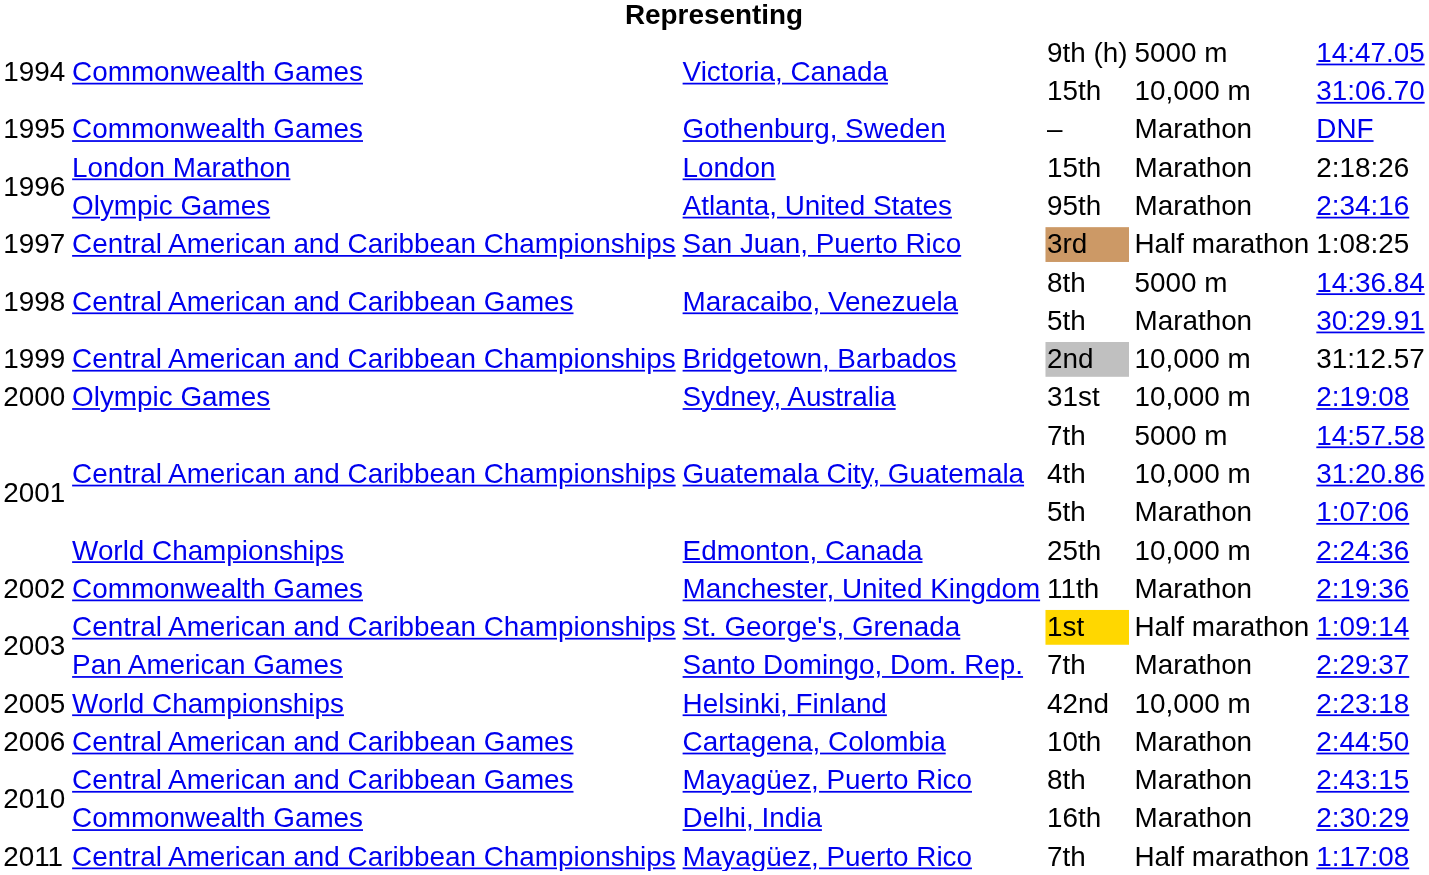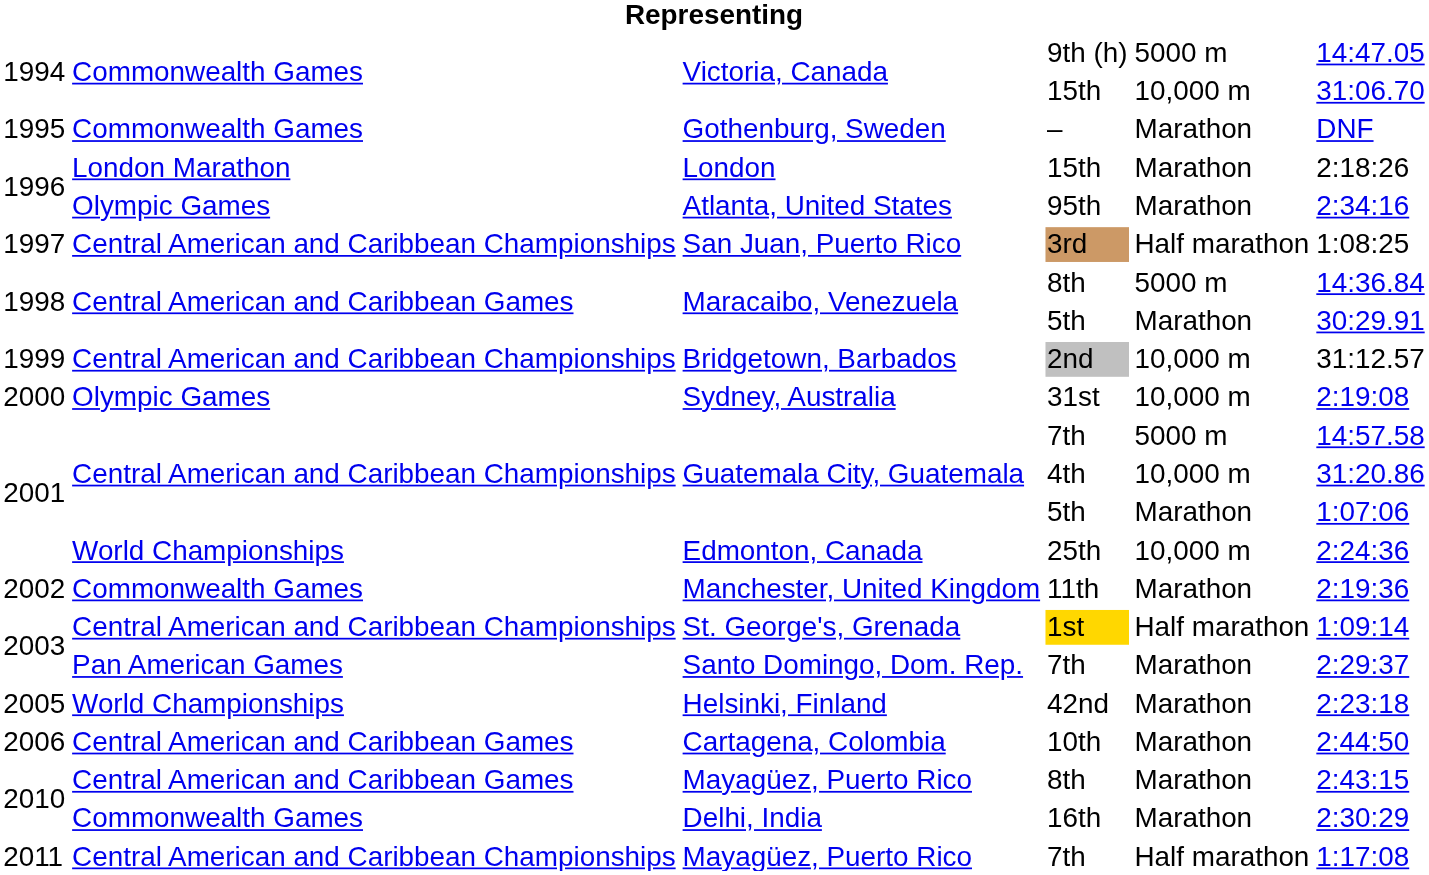Helsinki, Finland | column 5: 10,000 m -> Marathon
